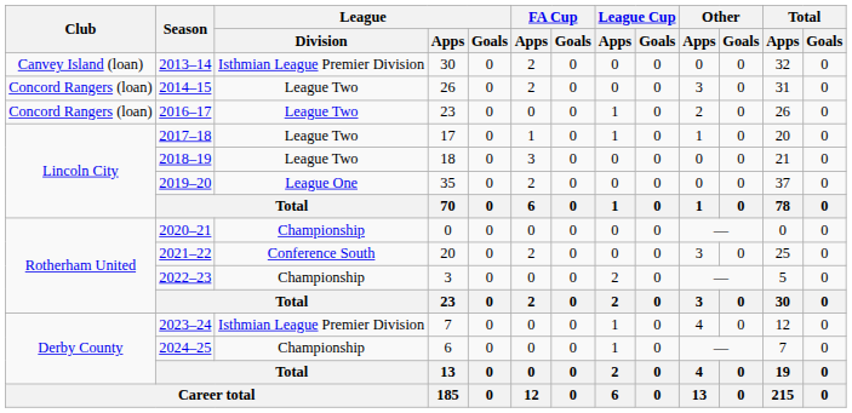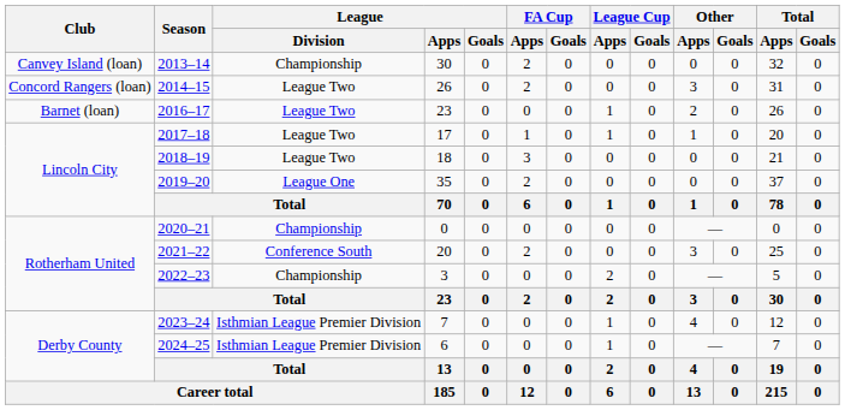2013–14 | League / Division: Isthmian League Premier Division -> Championship
2016–17 | Club: Concord Rangers (loan) -> Barnet (loan)
2024–25 | League / Division: Championship -> Isthmian League Premier Division
